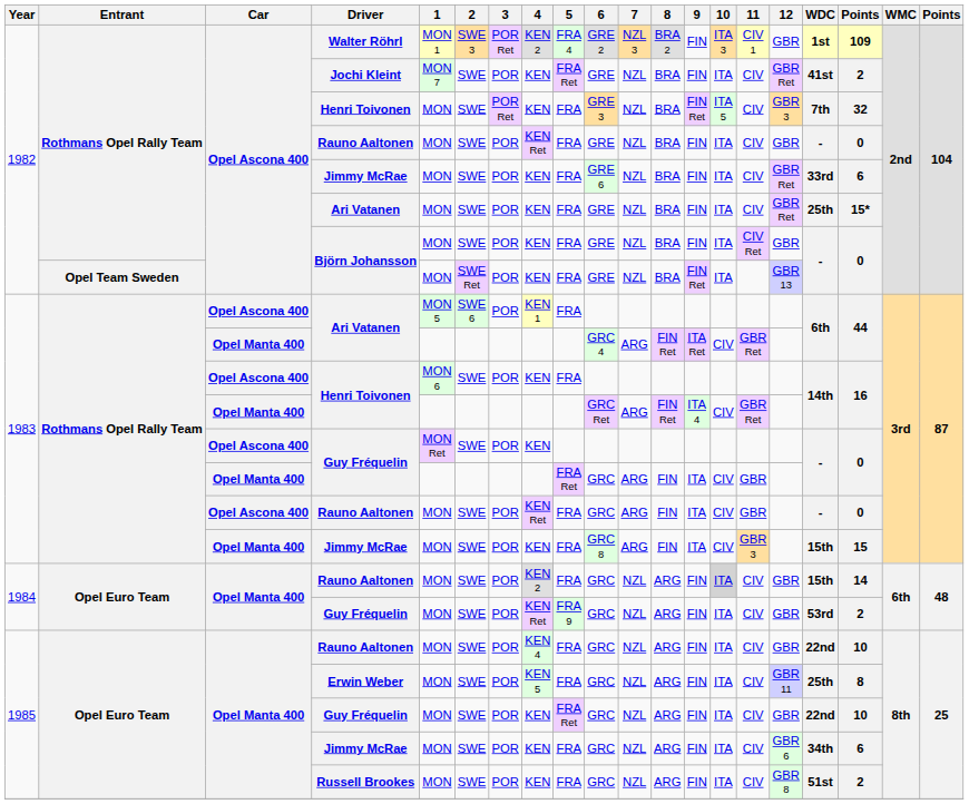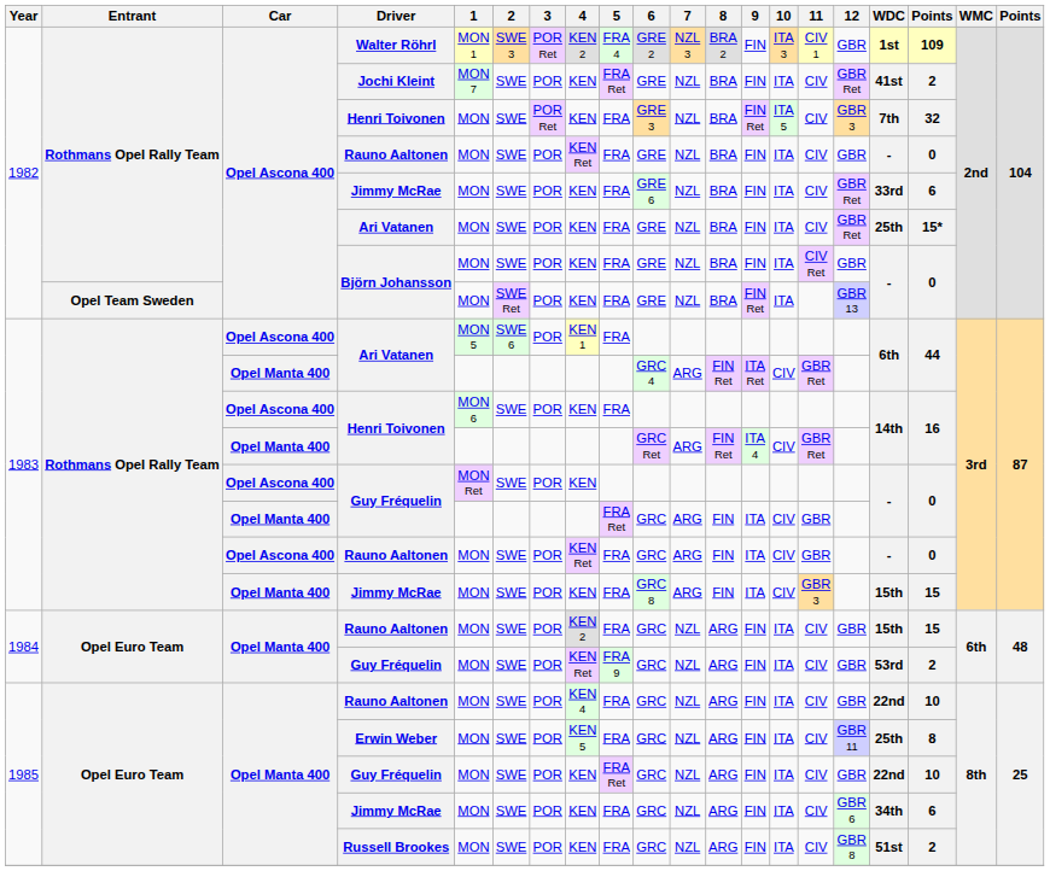1984 / Rauno Aaltonen | 10: lightgrey background -> no background
1984 / Rauno Aaltonen | column 18: 14 -> 15
